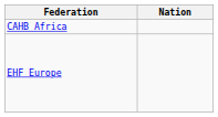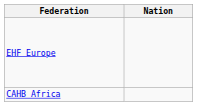rows swapped: CAHB Africa <-> EHF Europe
